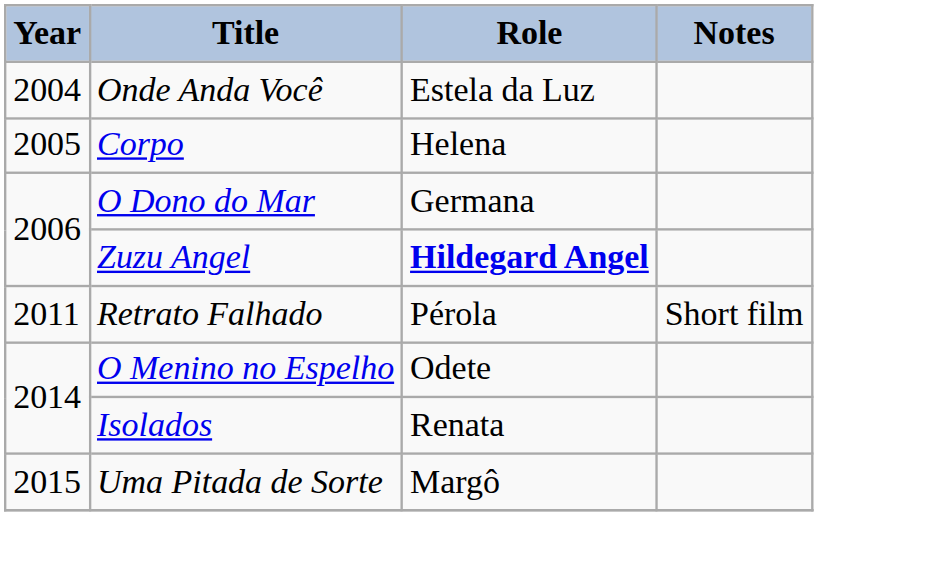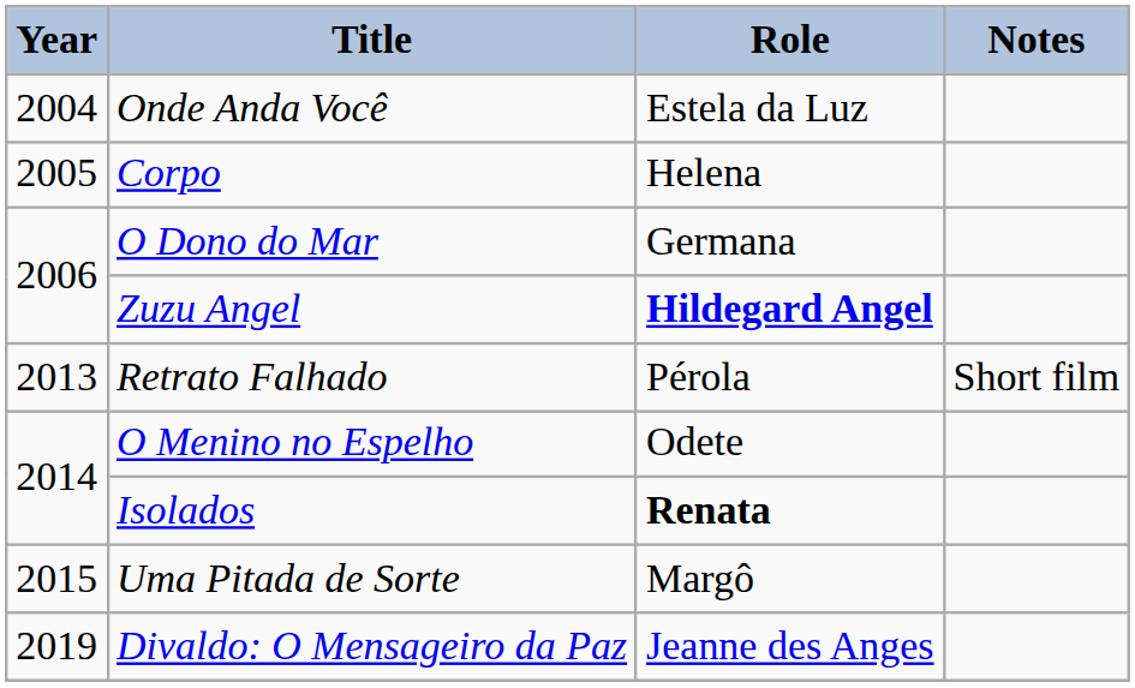Retrato Falhado | Year: 2011 -> 2013
Isolados | Role: normal -> bold
+ row: 2019 | Divaldo: O Mensageiro da Paz | Jeanne des Anges
